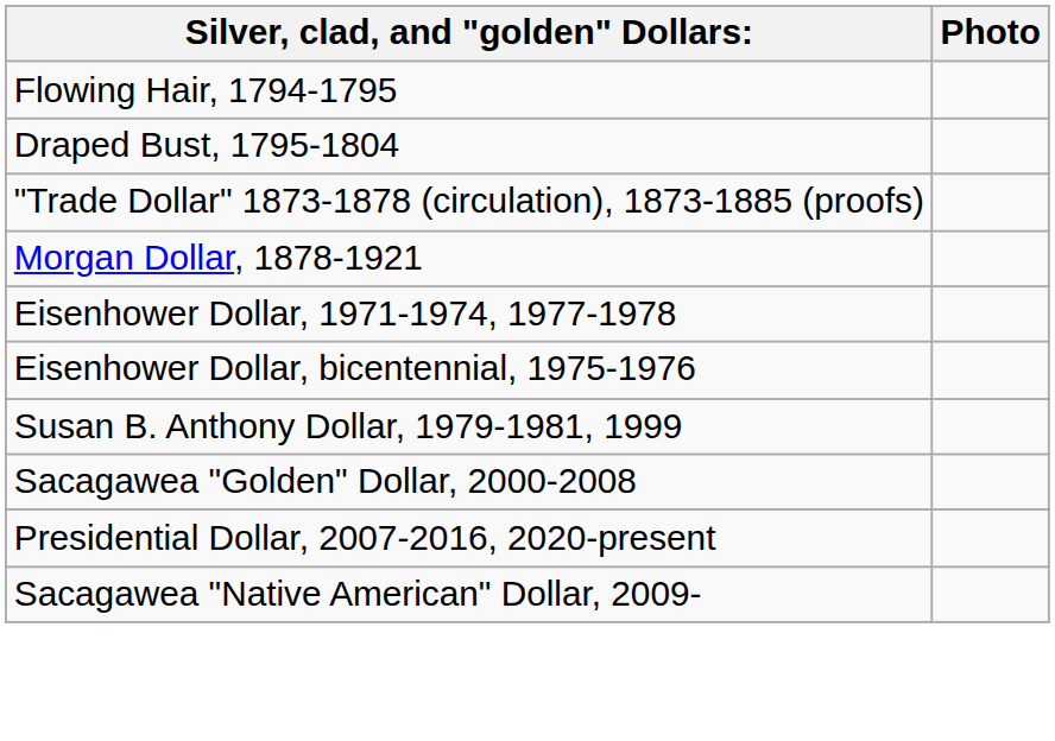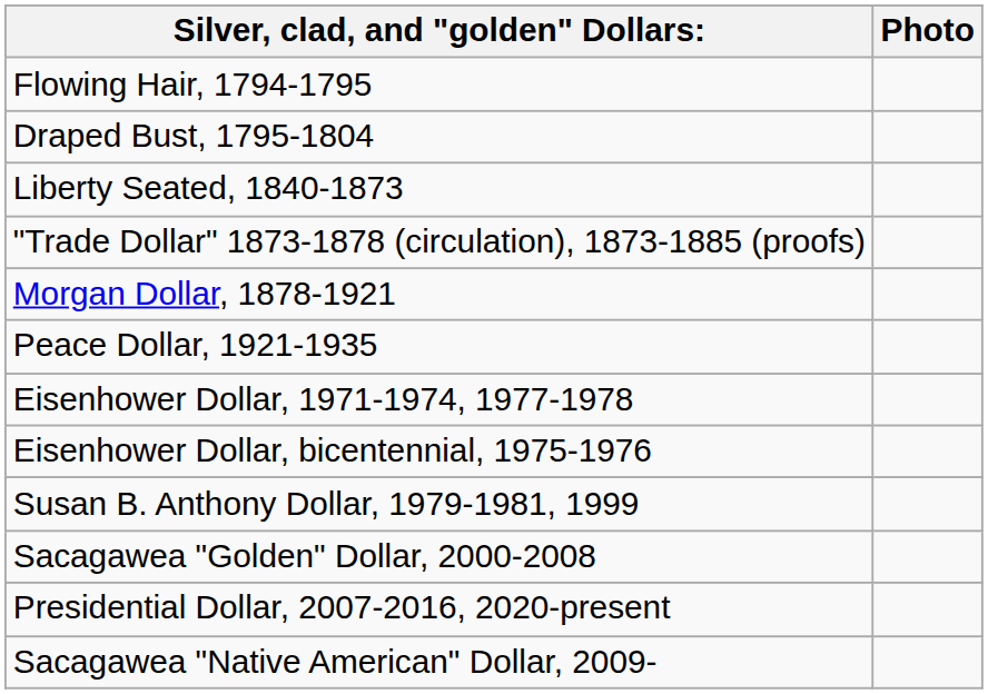+ row: Liberty Seated, 1840-1873
+ row: Peace Dollar, 1921-1935
